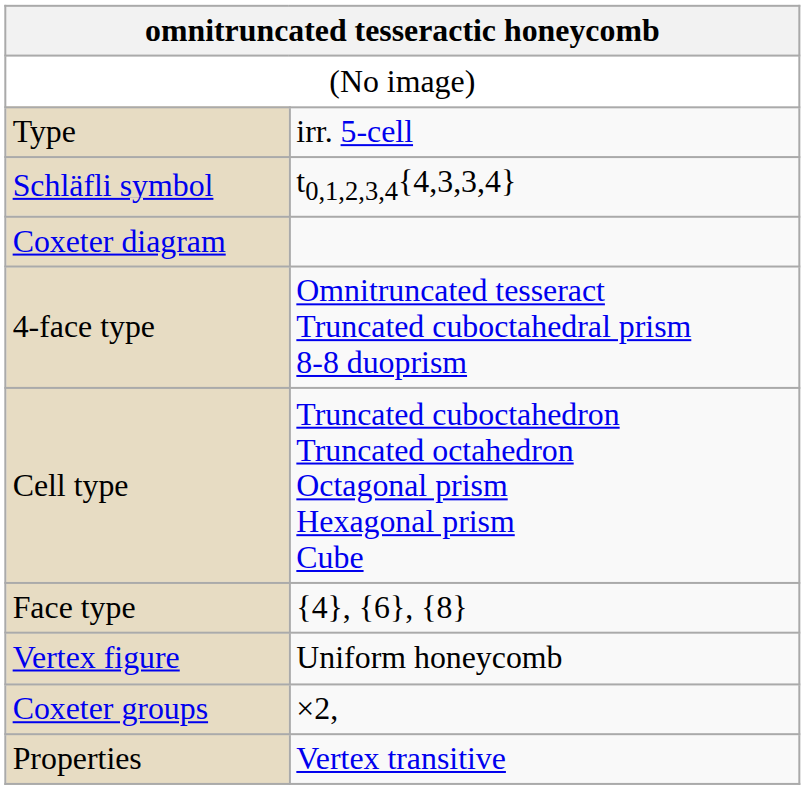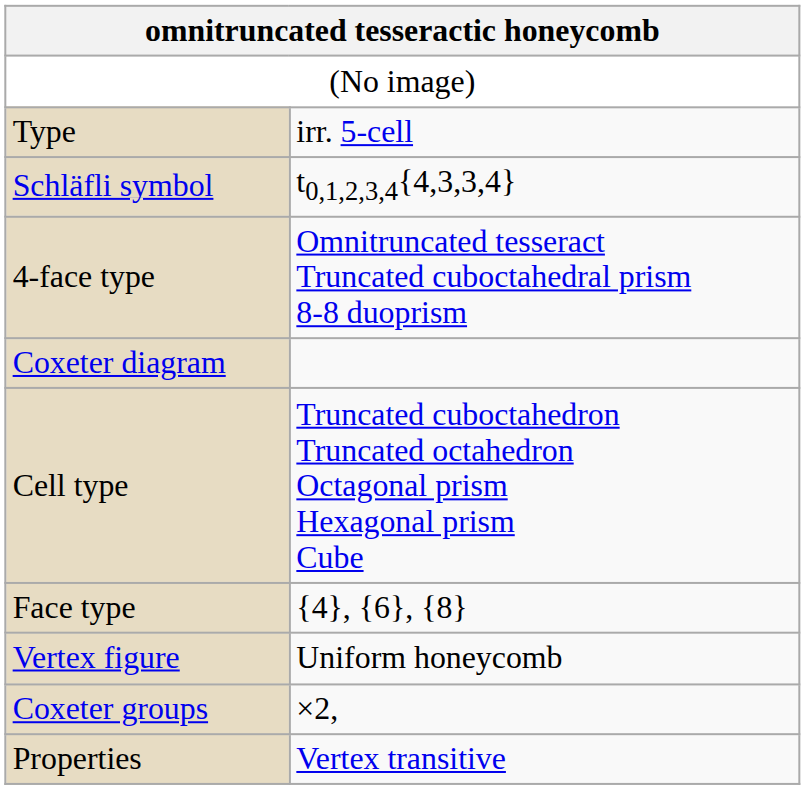rows swapped: Coxeter diagram <-> 4-face type
